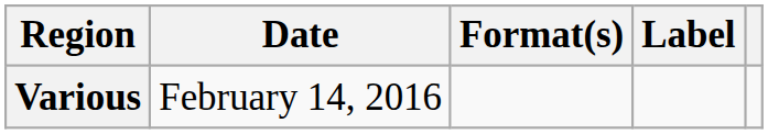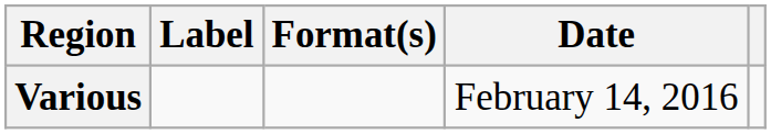columns swapped: Date <-> Label
